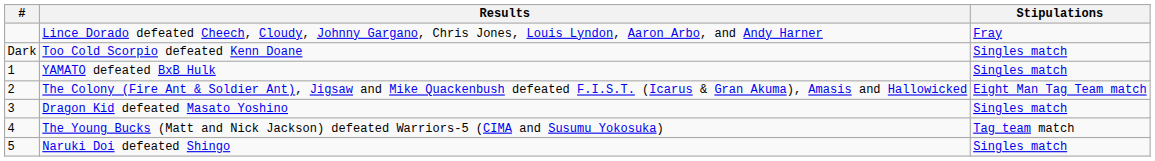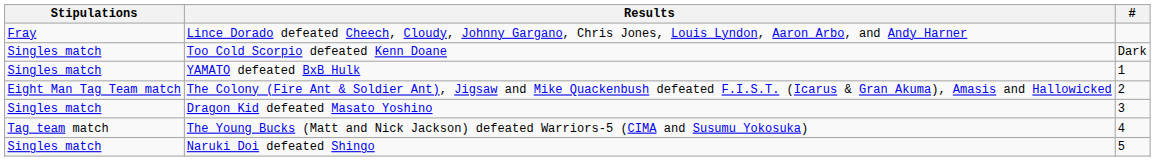columns swapped: # <-> Stipulations
